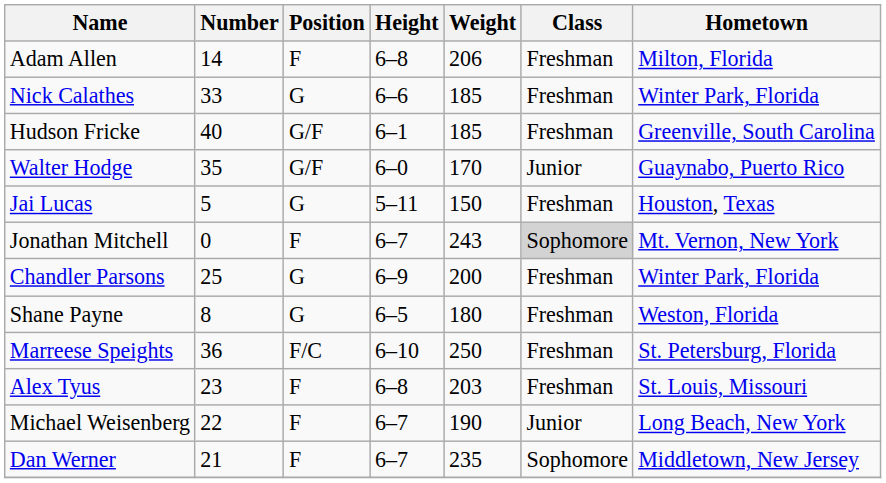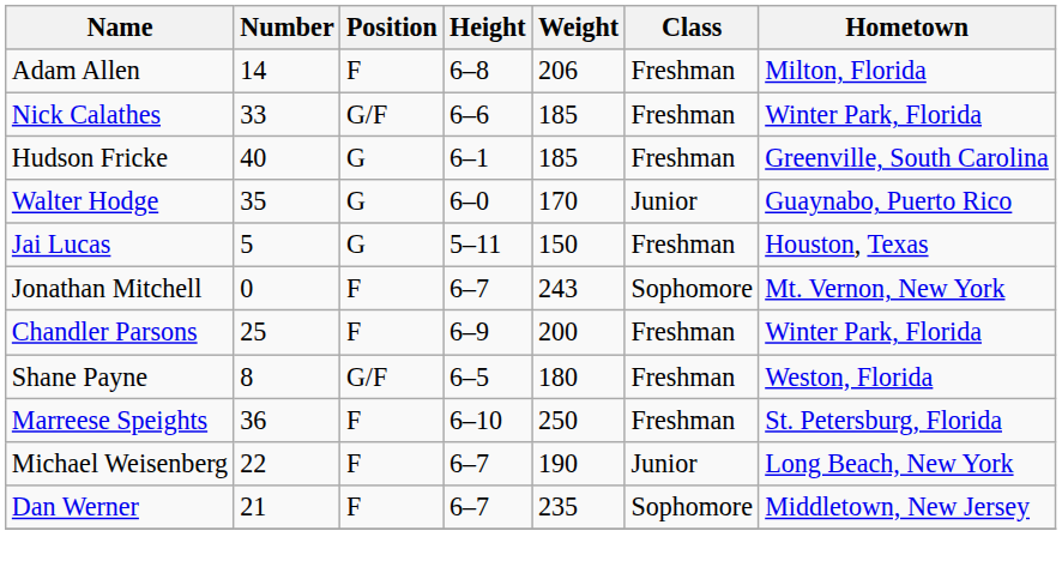Nick Calathes | Position: G -> G/F
Hudson Fricke | Position: G/F -> G
Walter Hodge | Position: G/F -> G
Jonathan Mitchell | Class: lightgrey background -> no background
Chandler Parsons | Position: G -> F
Shane Payne | Position: G -> G/F
Marreese Speights | Position: F/C -> F
- row: Alex Tyus | 23 | F | 6–8 | 203 | Freshman | St. Louis, Missouri
